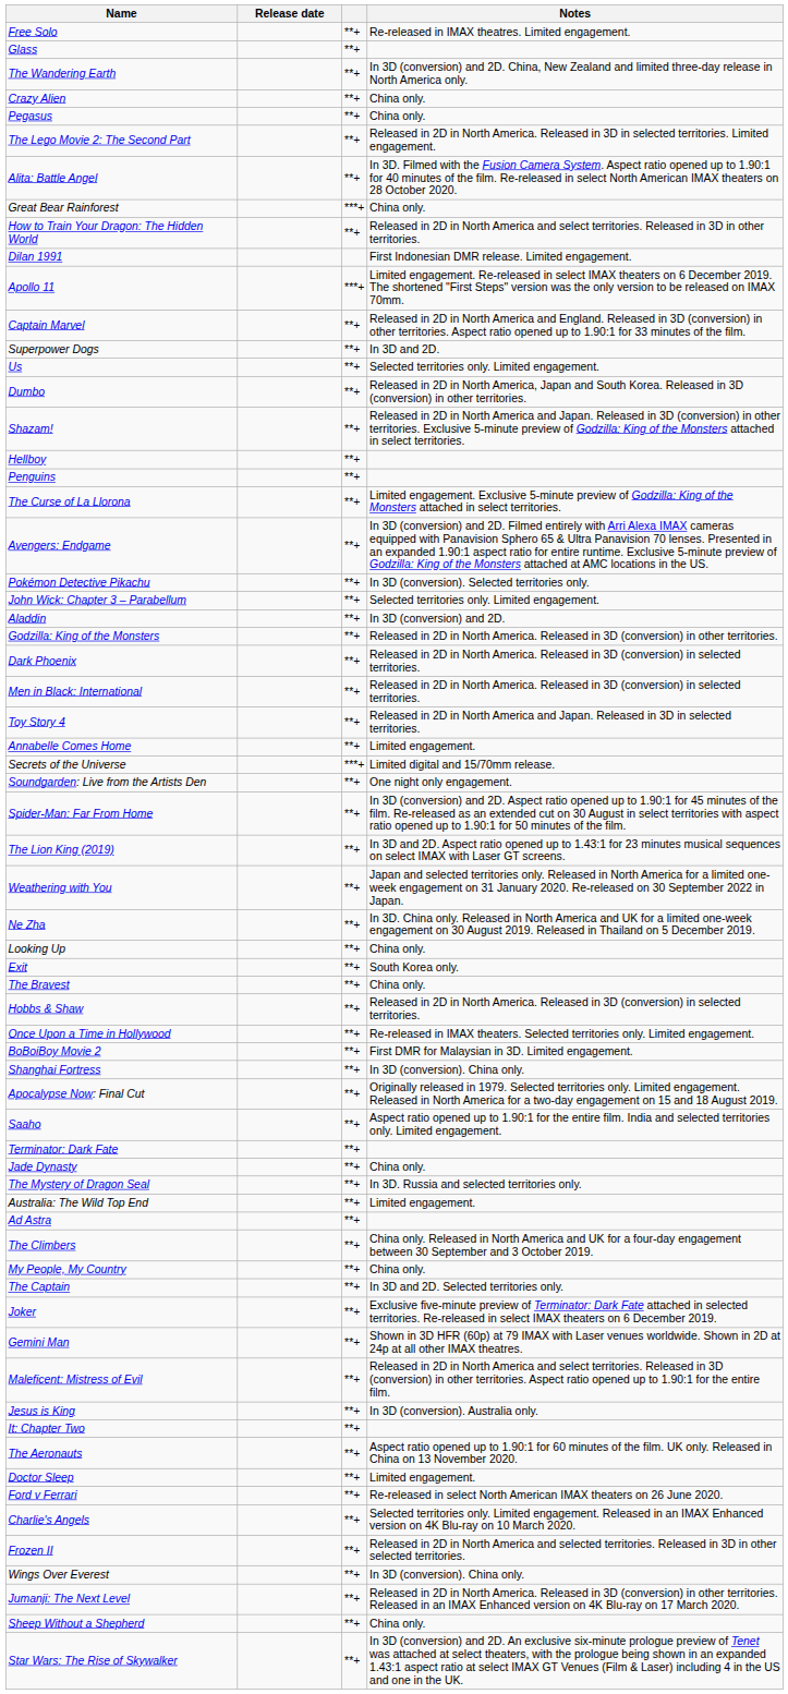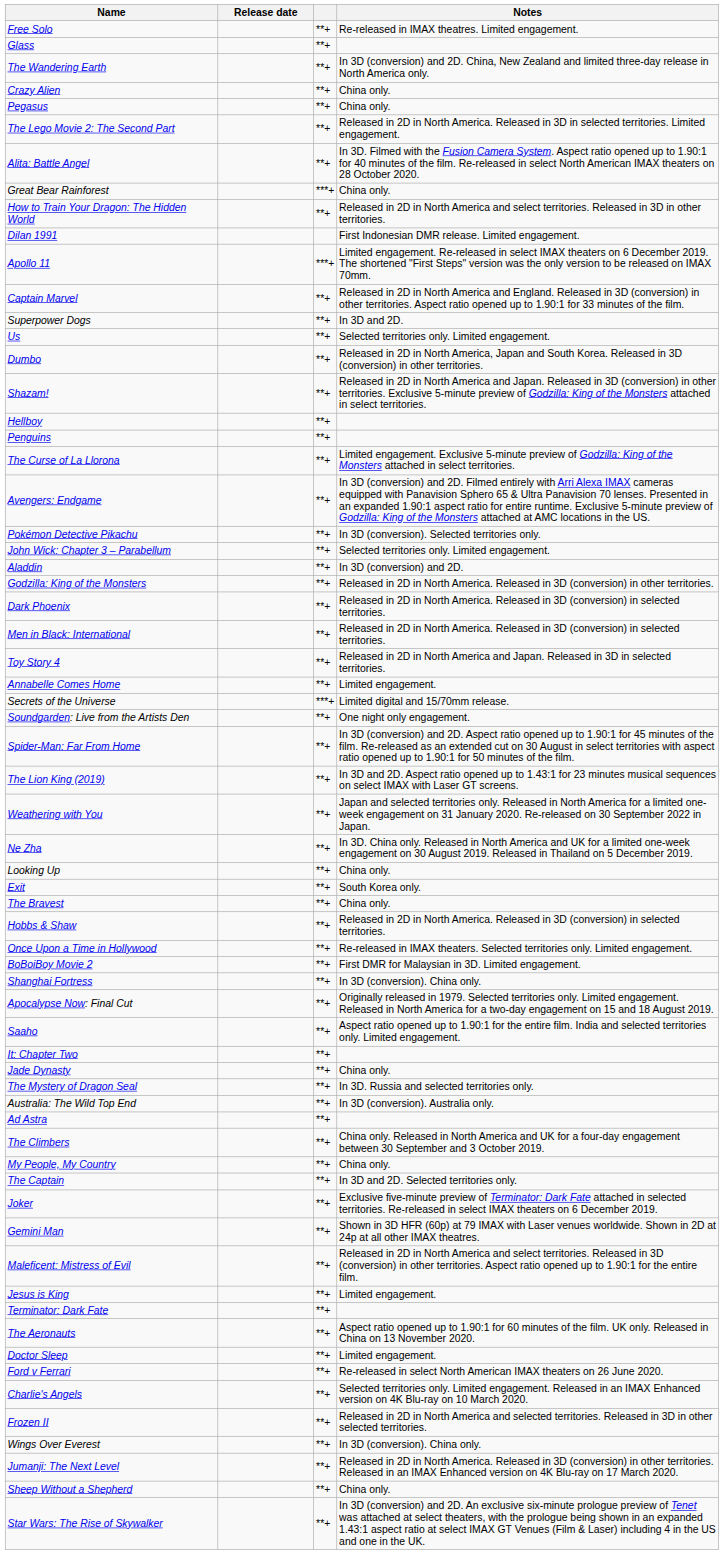rows swapped: It: Chapter Two <-> Terminator: Dark Fate
Australia: The Wild Top End | Notes: Limited engagement. -> In 3D (conversion). Australia only.
Jesus is King | Notes: In 3D (conversion). Australia only. -> Limited engagement.
